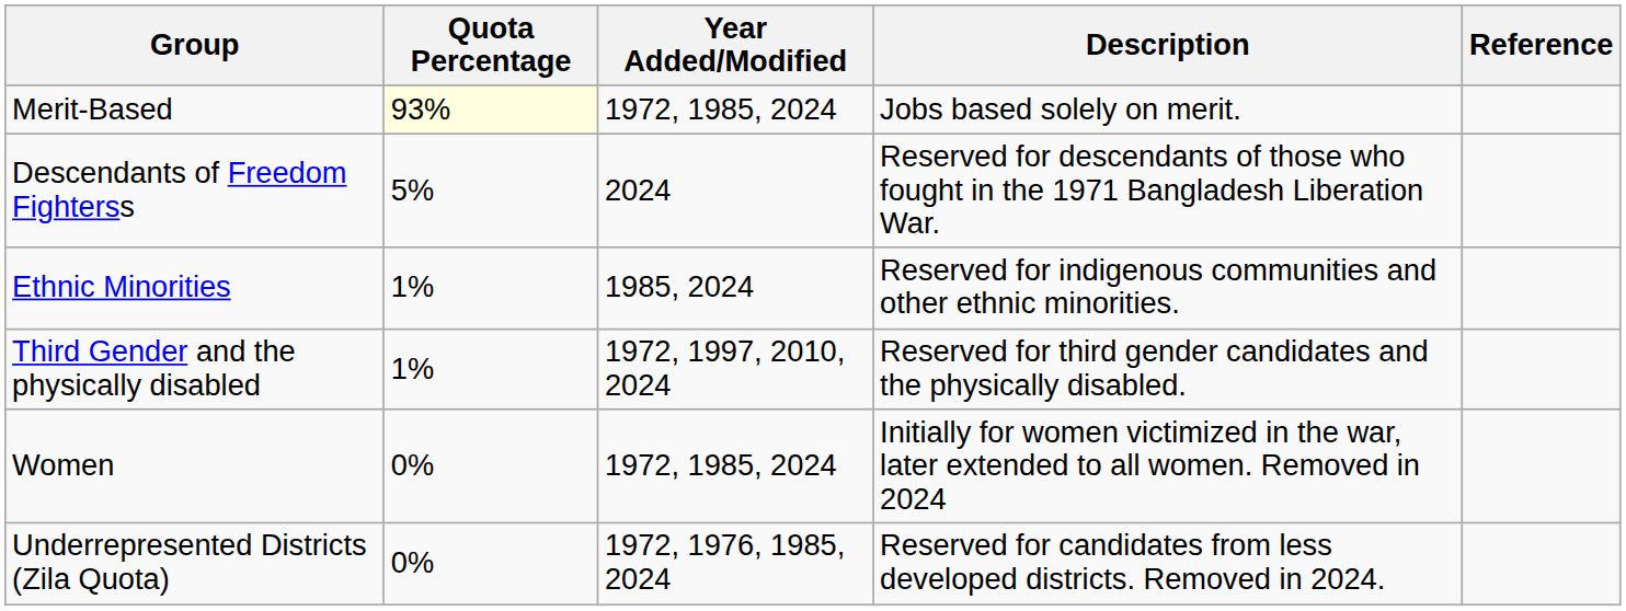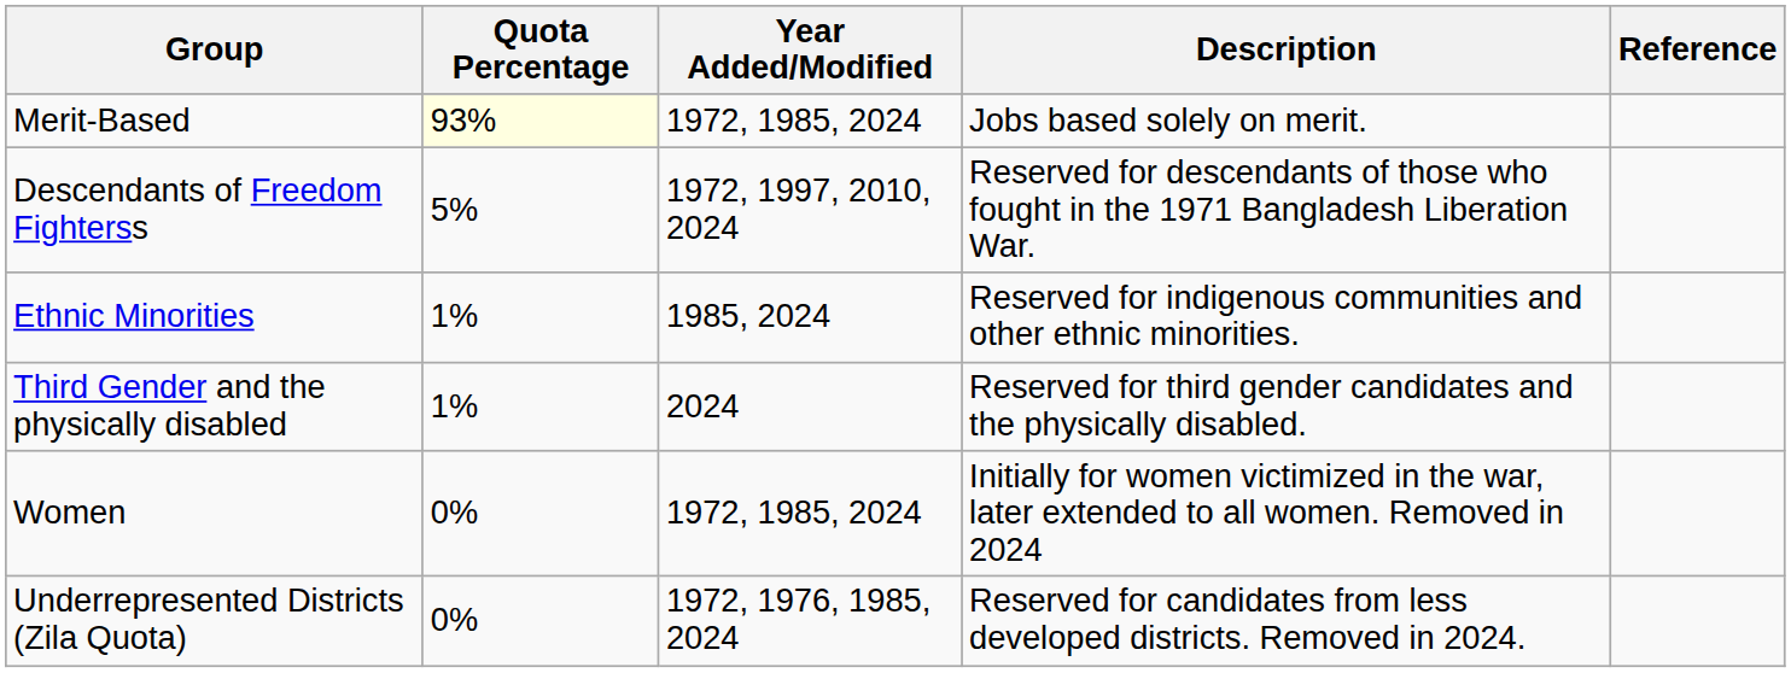Descendants of Freedom Fighterss | Year Added/Modified: 2024 -> 1972, 1997, 2010, 2024
Third Gender and the physically disabled | Year Added/Modified: 1972, 1997, 2010, 2024 -> 2024
